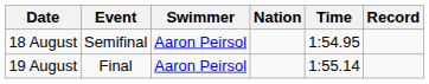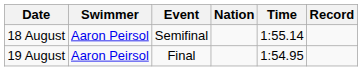columns swapped: Event <-> Swimmer
18 August | Time: 1:54.95 -> 1:55.14
19 August | Time: 1:55.14 -> 1:54.95
